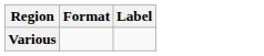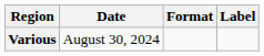+ column: Date | August 30, 2024
